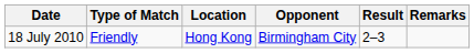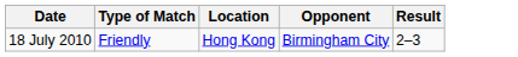- column: Remarks
